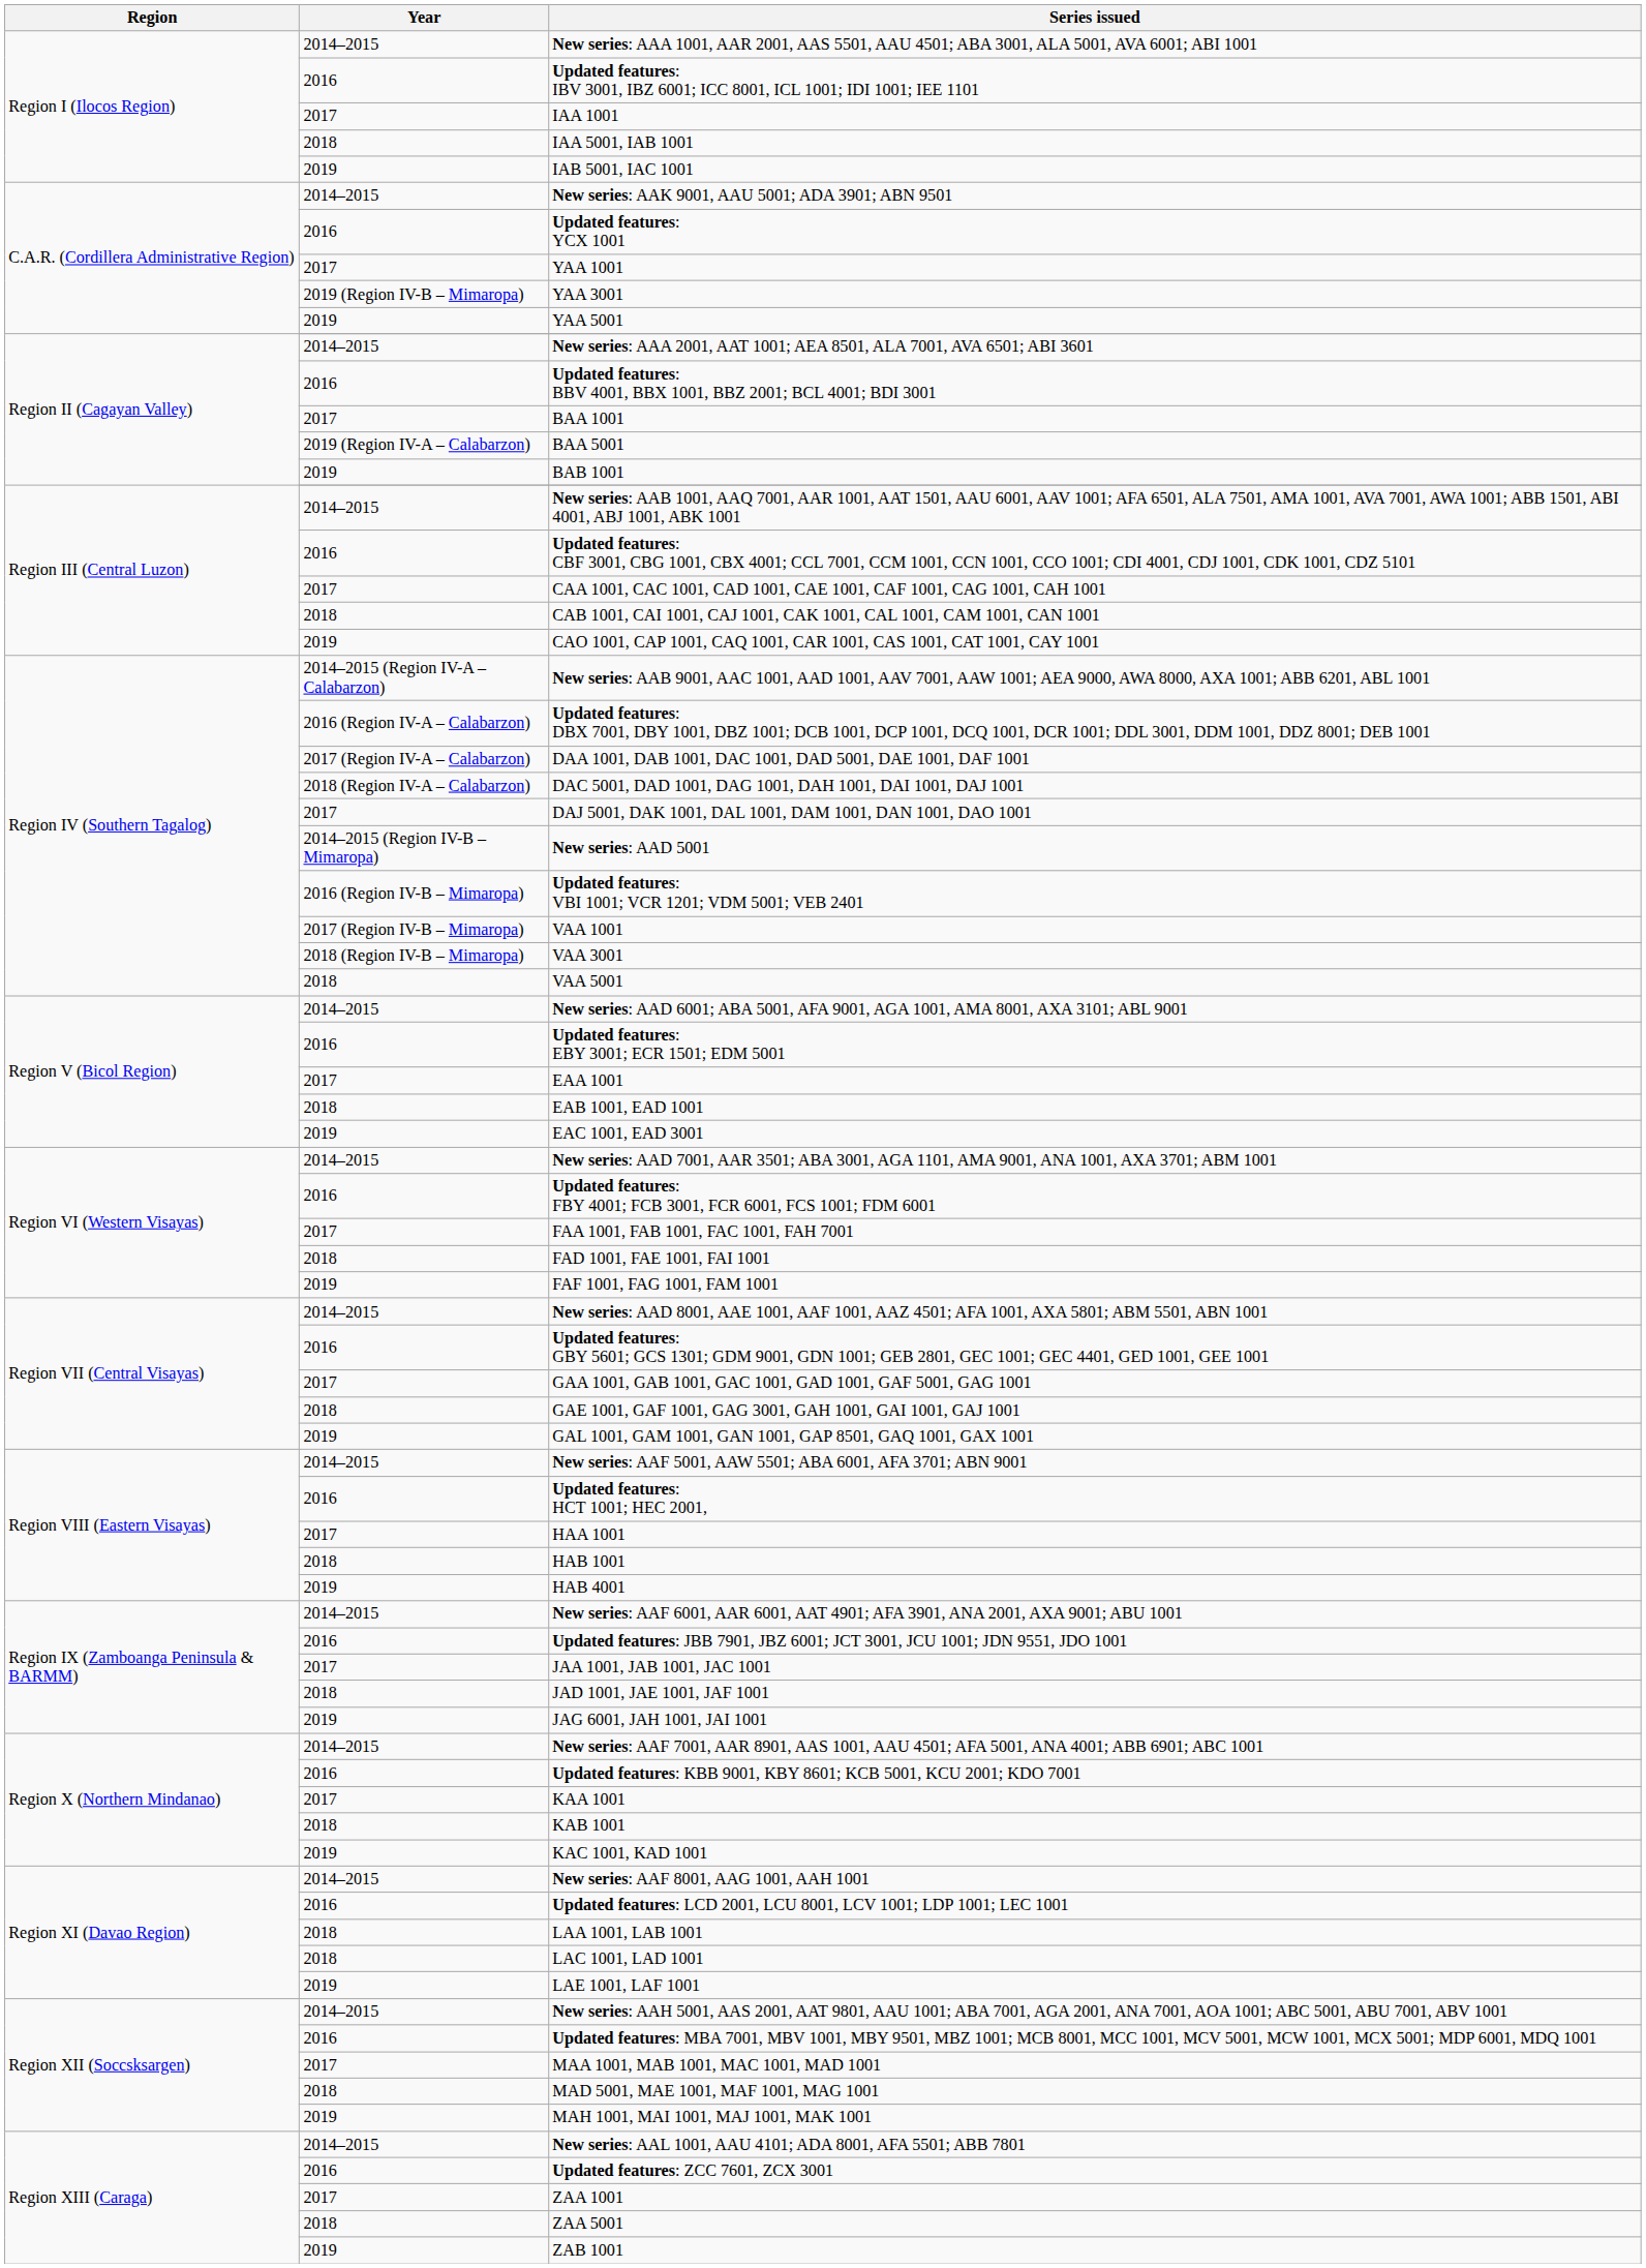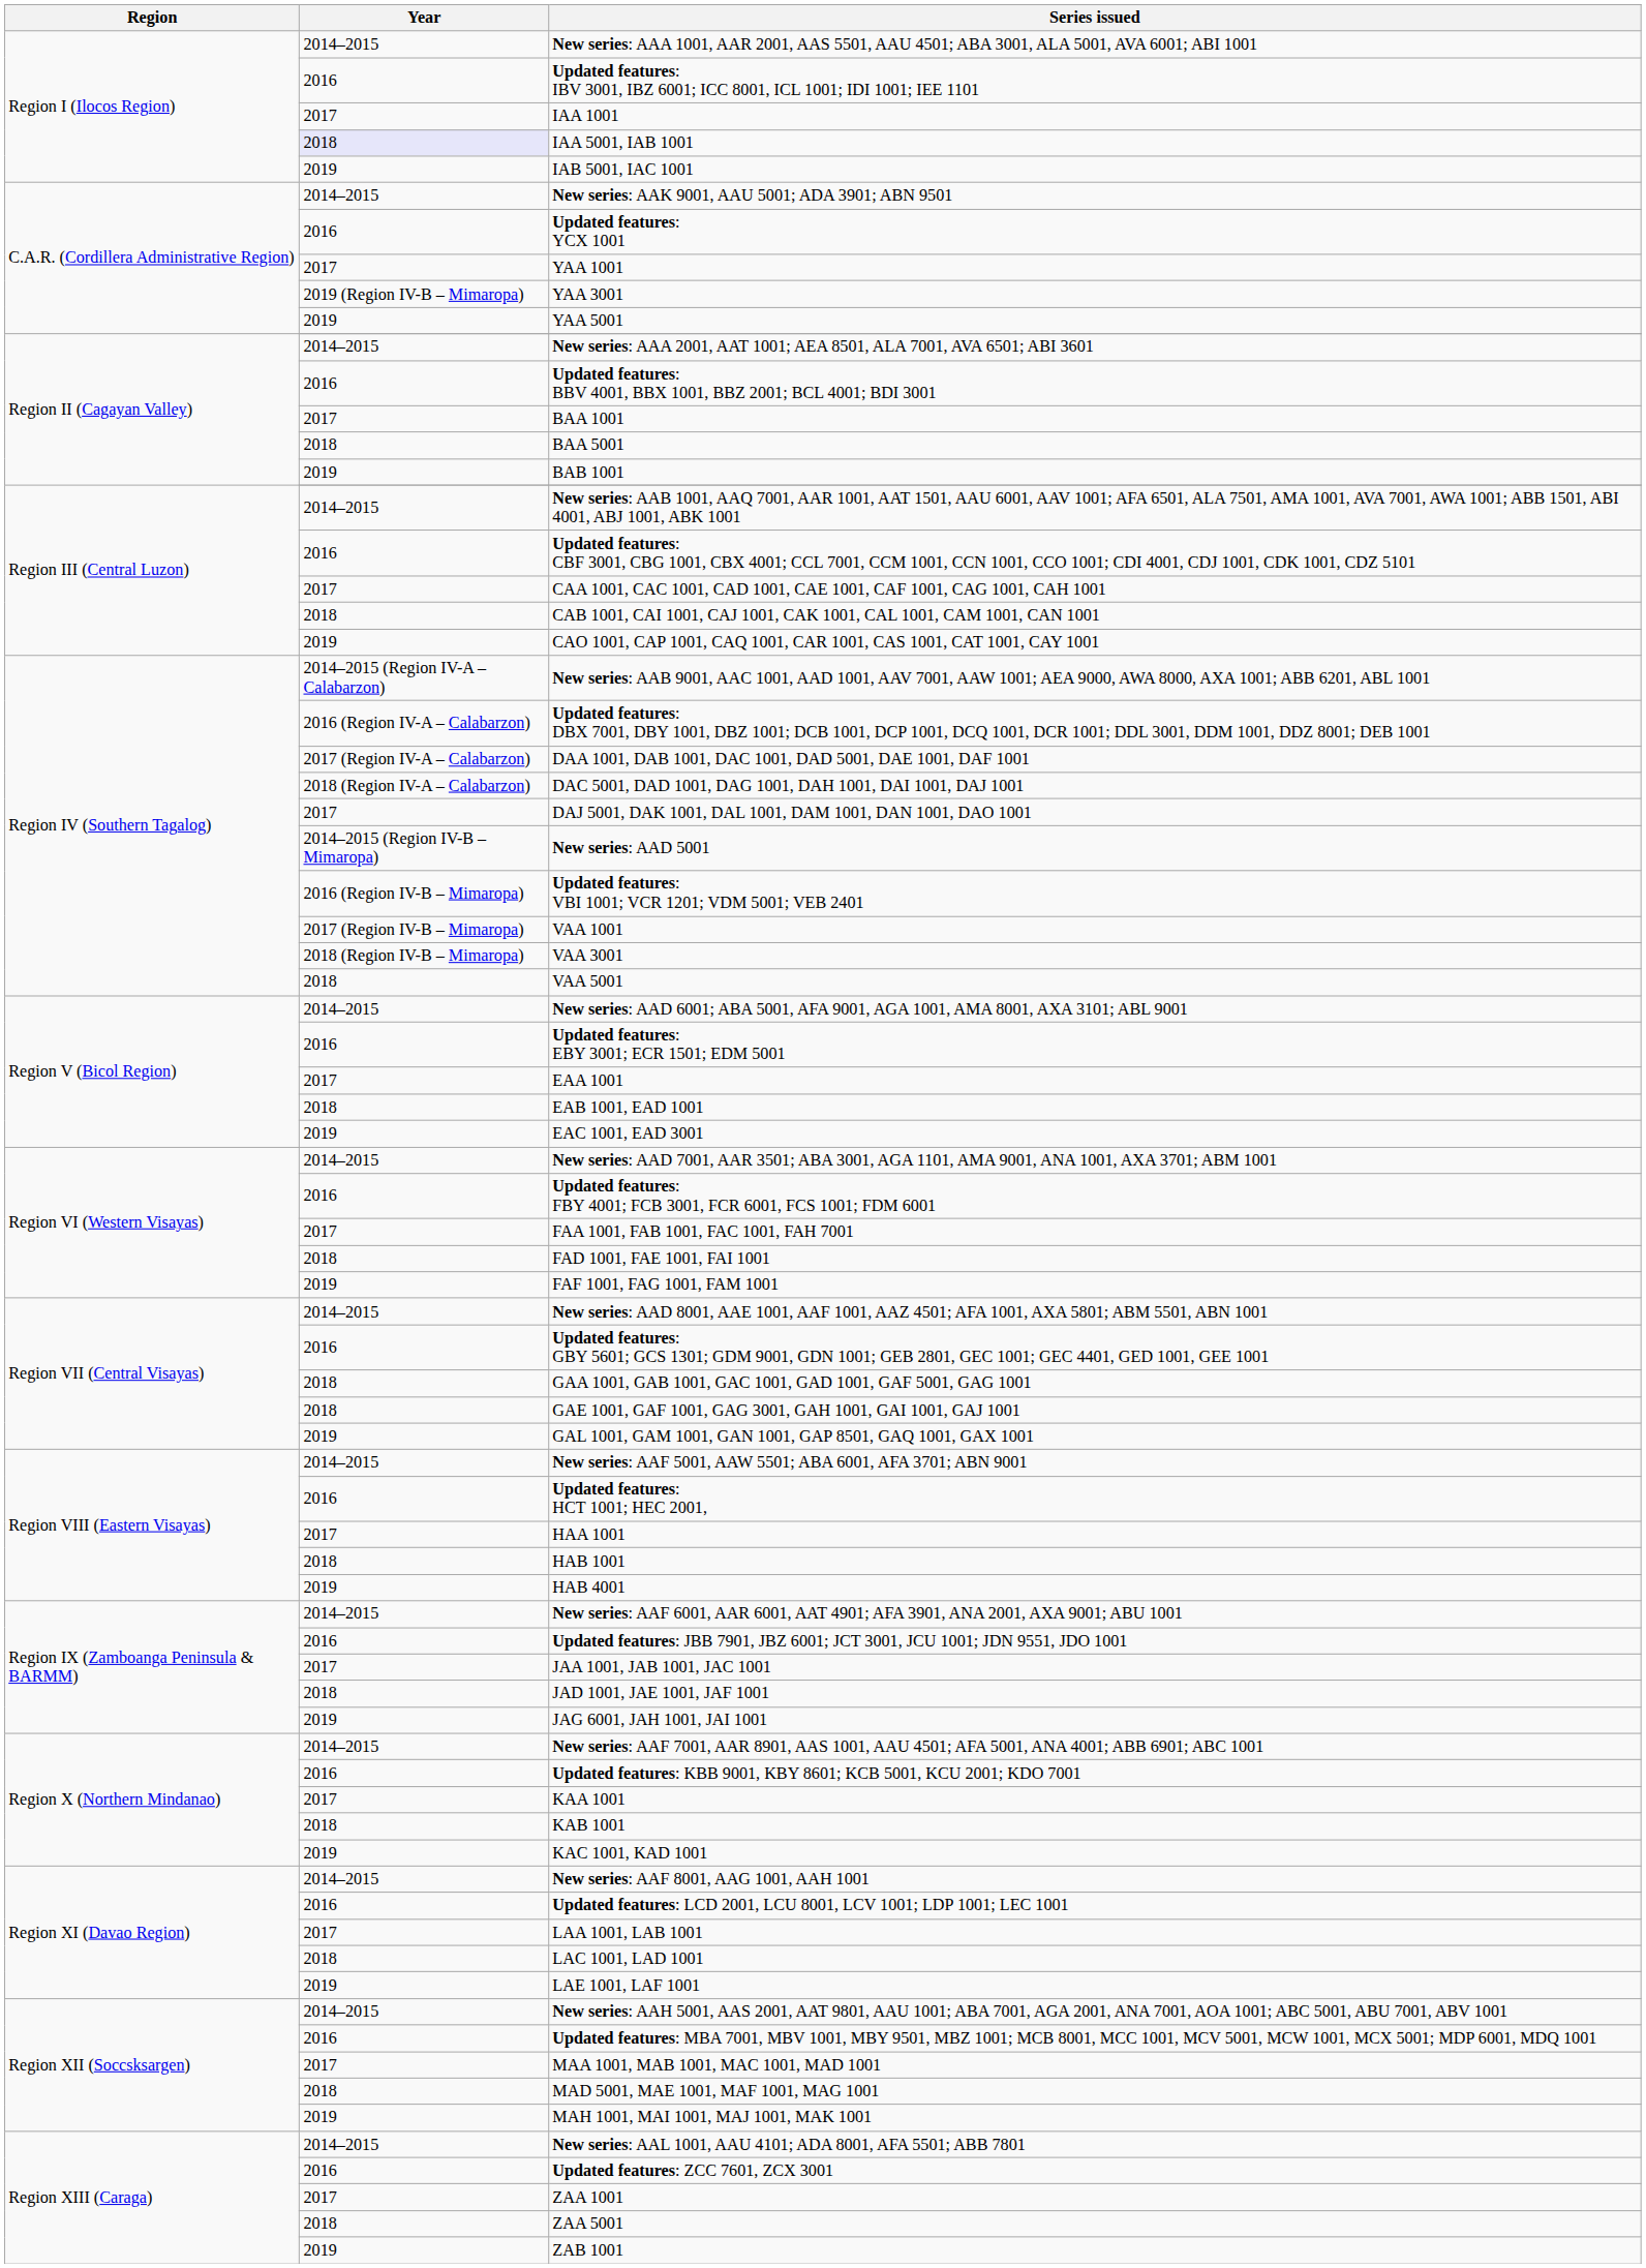IAA 5001, IAB 1001 | Year: no background -> lavender background
BAA 5001 | Year: 2019 (Region IV-A – Calabarzon) -> 2018
GAA 1001, GAB 1001, GAC 1001, GAD 1001, GAF 5001, GAG 1001 | Year: 2017 -> 2018
LAA 1001, LAB 1001 | Year: 2018 -> 2017
